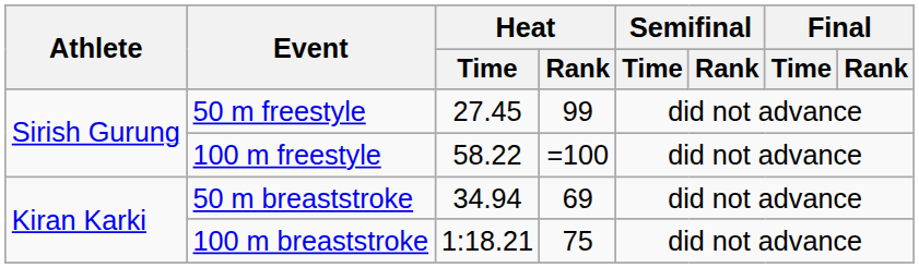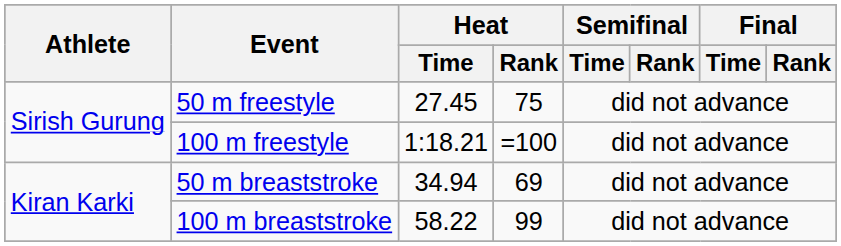50 m freestyle | Heat / Rank: 99 -> 75
100 m freestyle | Heat / Time: 58.22 -> 1:18.21
100 m breaststroke | Heat / Time: 1:18.21 -> 58.22
100 m breaststroke | Heat / Rank: 75 -> 99
